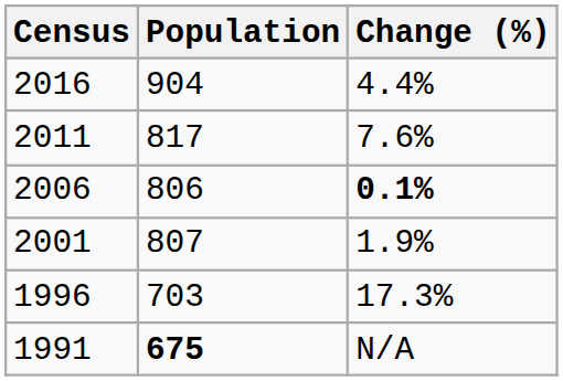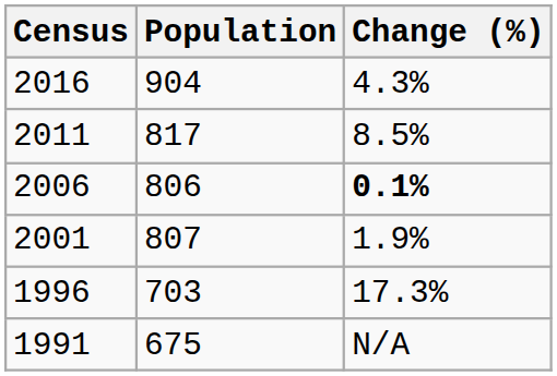2016 | Change (%): 4.4% -> 4.3%
2011 | Change (%): 7.6% -> 8.5%
1991 | Population: bold -> normal
